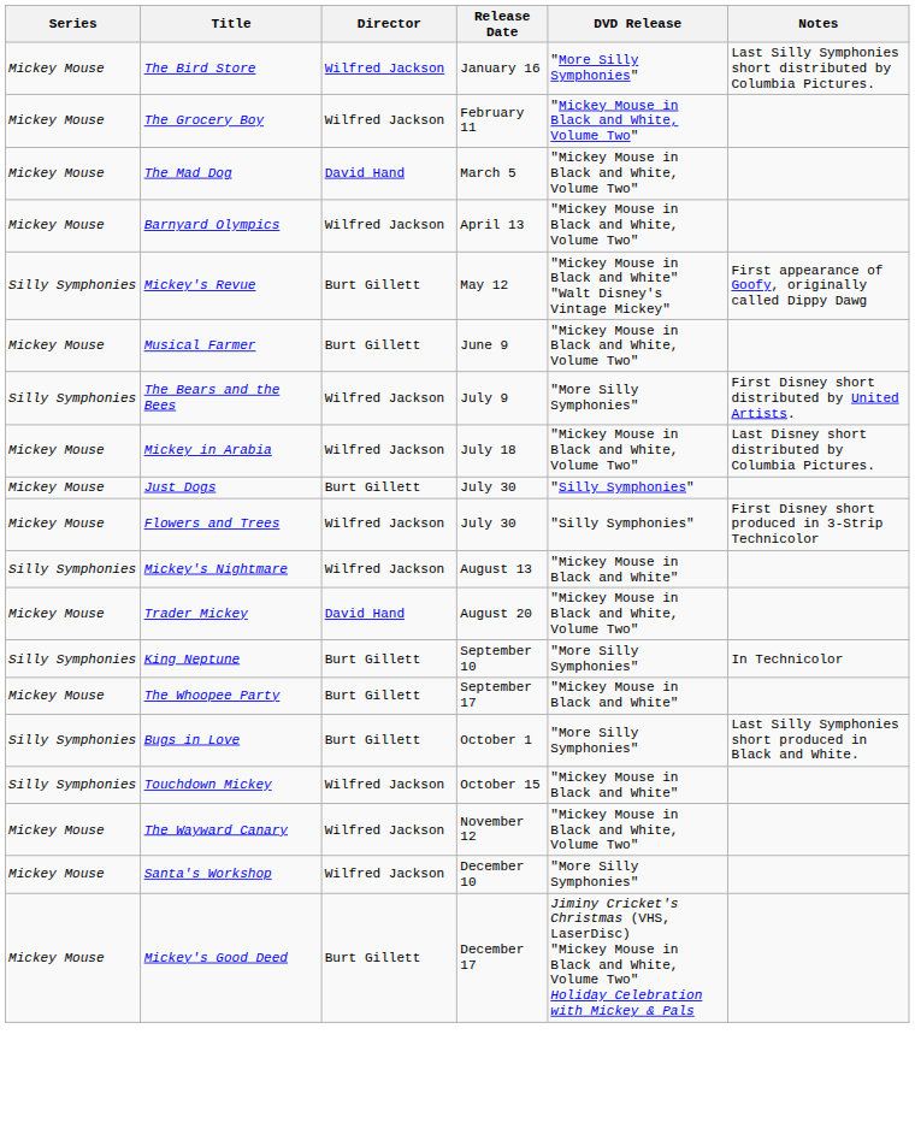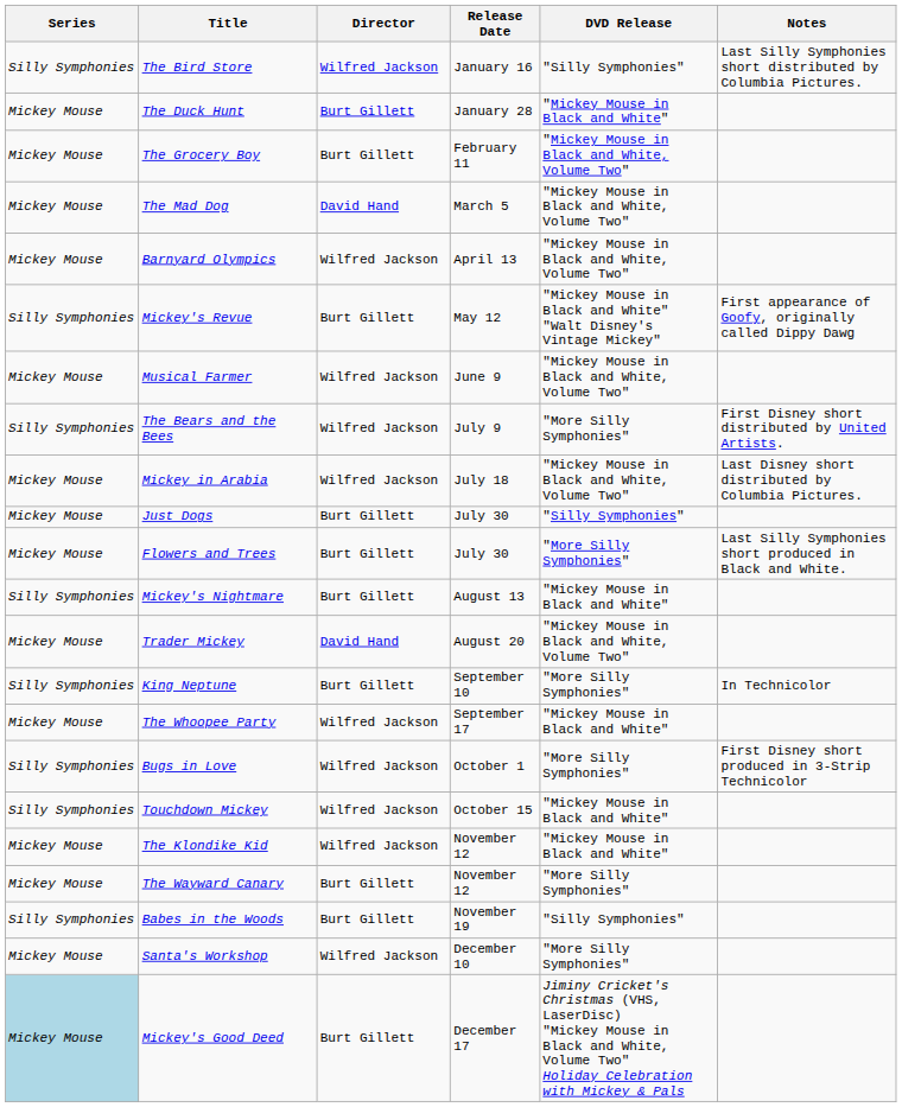The Bird Store | Series: Mickey Mouse -> Silly Symphonies
The Bird Store | DVD Release: "More Silly Symphonies" -> "Silly Symphonies"
+ row: Mickey Mouse | The Duck Hunt | Burt Gillett | January 28 | "Mickey Mouse in Black and White"
The Grocery Boy | Director: Wilfred Jackson -> Burt Gillett
Musical Farmer | Director: Burt Gillett -> Wilfred Jackson
Flowers and Trees | Director: Wilfred Jackson -> Burt Gillett
Flowers and Trees | DVD Release: "Silly Symphonies" -> "More Silly Symphonies"
Flowers and Trees | Notes: First Disney short produced in 3-Strip Technicolor -> Last Silly Symphonies short produced in Black and White.
Mickey's Nightmare | Director: Wilfred Jackson -> Burt Gillett
The Whoopee Party | Director: Burt Gillett -> Wilfred Jackson
Bugs in Love | Director: Burt Gillett -> Wilfred Jackson
Bugs in Love | Notes: Last Silly Symphonies short produced in Black and White. -> First Disney short produced in 3-Strip Technicolor
+ row: Mickey Mouse | The Klondike Kid | Wilfred Jackson | November 12 | "Mickey Mouse in Black and White"
The Wayward Canary | Director: Wilfred Jackson -> Burt Gillett
The Wayward Canary | DVD Release: "Mickey Mouse in Black and White, Volume Two" -> "More Silly Symphonies"
+ row: Silly Symphonies | Babes in the Woods | Burt Gillett | November 19 | "Silly Symphonies"
Mickey's Good Deed | Series: no background -> lightblue background
